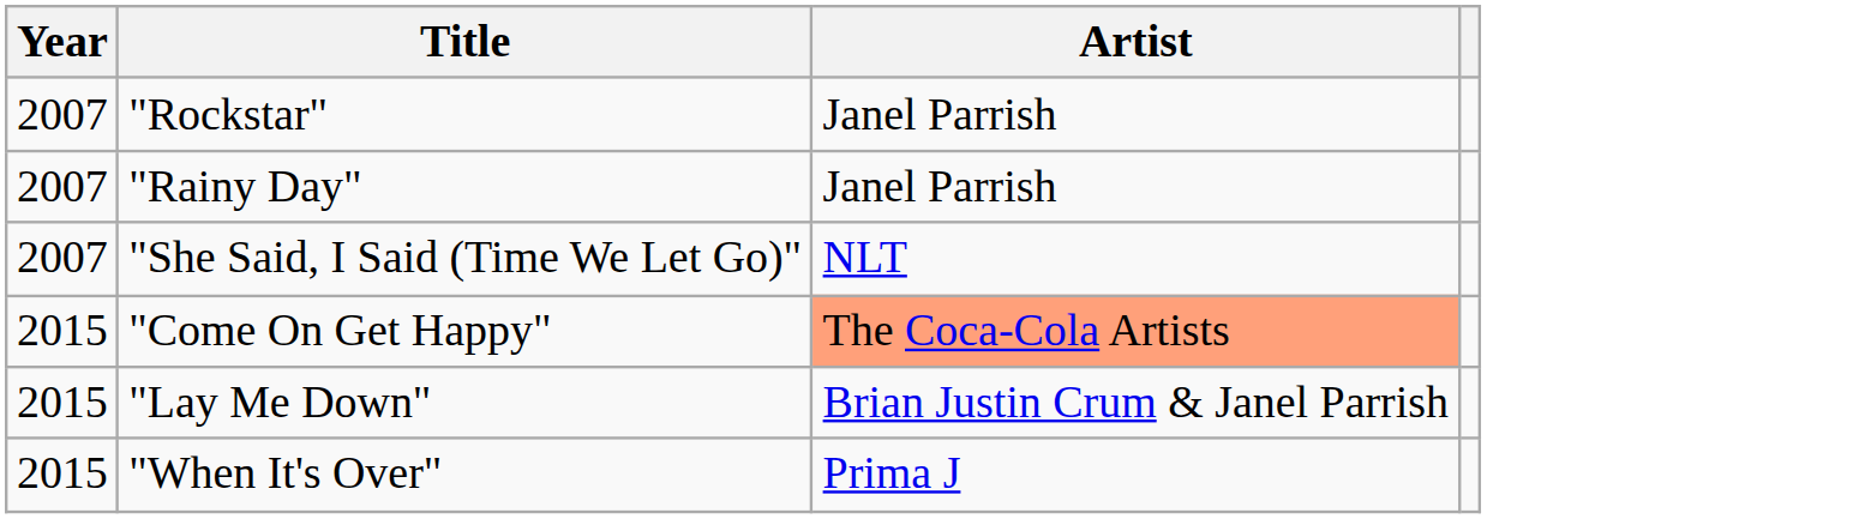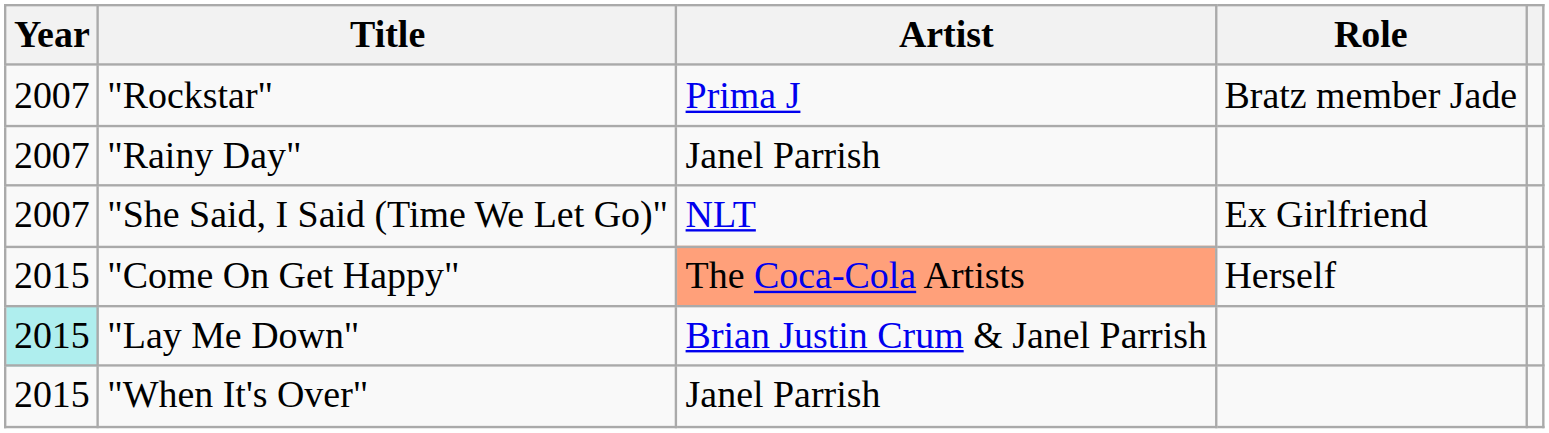+ column: Role | Bratz member Jade | Ex Girlfriend | Herself
"Rockstar" | Artist: Janel Parrish -> Prima J
"Lay Me Down" | Year: no background -> paleturquoise background
"When It's Over" | Artist: Prima J -> Janel Parrish
